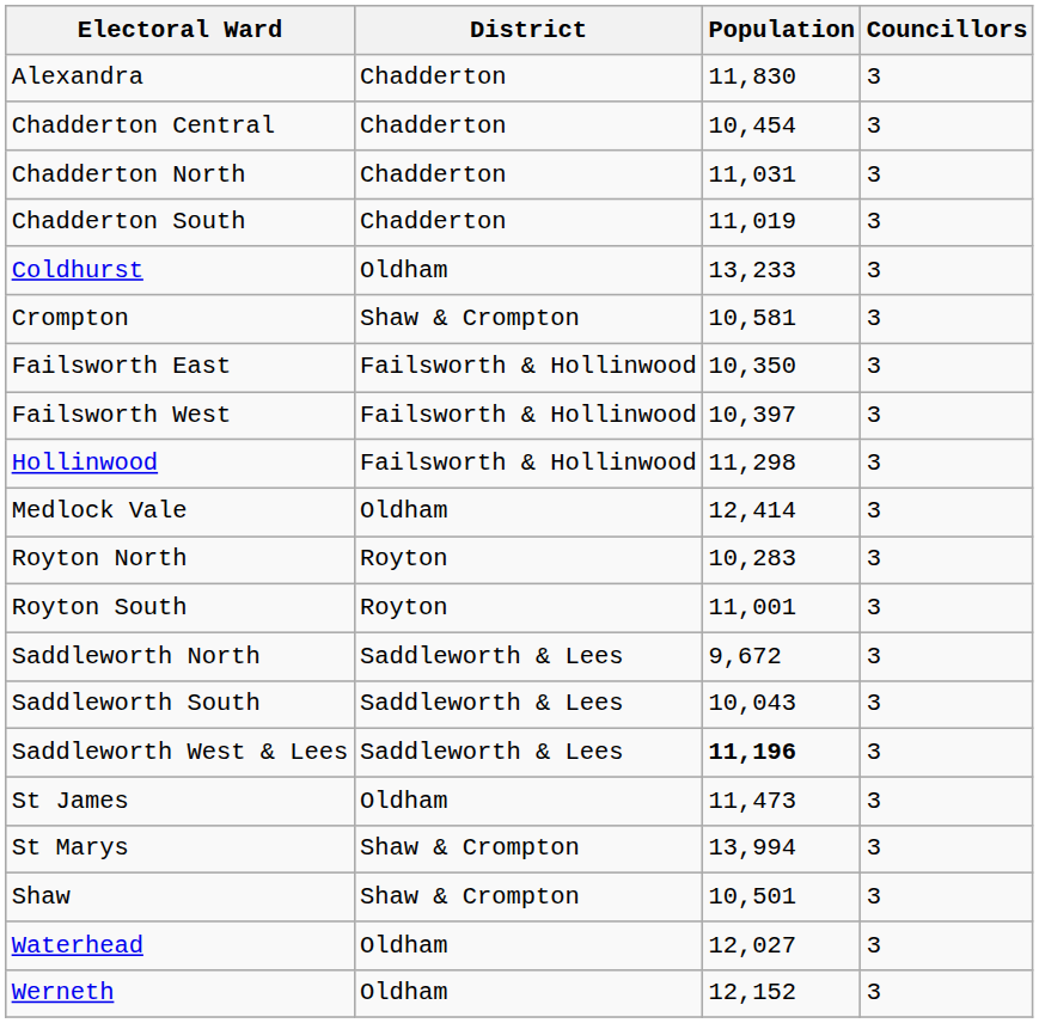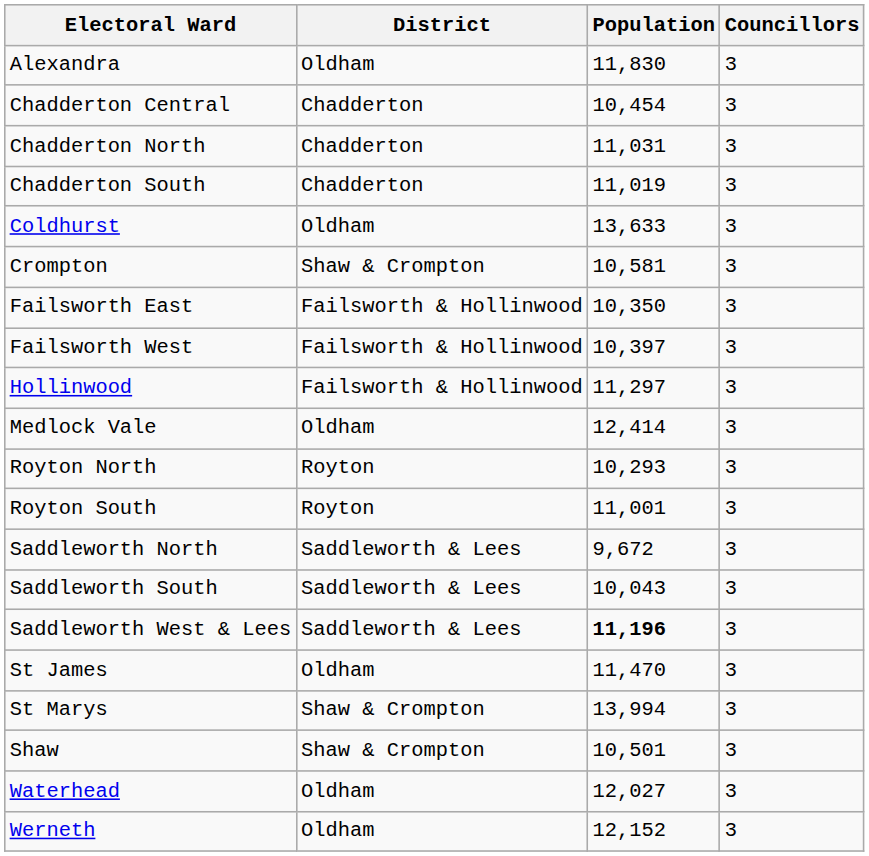Alexandra | District: Chadderton -> Oldham
Coldhurst | Population: 13,233 -> 13,633
Hollinwood | Population: 11,298 -> 11,297
Royton North | Population: 10,283 -> 10,293
St James | Population: 11,473 -> 11,470
